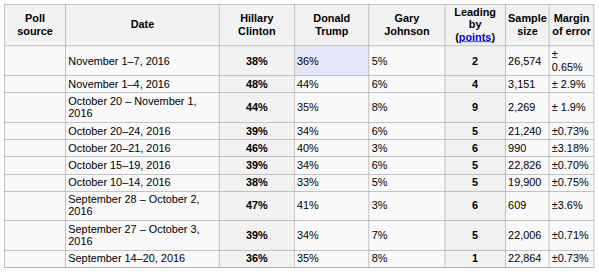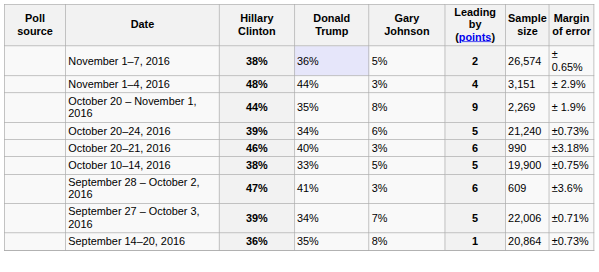November 1–4, 2016 | Gary Johnson: 6% -> 3%
- row: October 15–19, 2016 | 39% | 34% | 6% | 5 | 22,826 | ±0.70%
September 14–20, 2016 | Sample size: 22,864 -> 20,864
